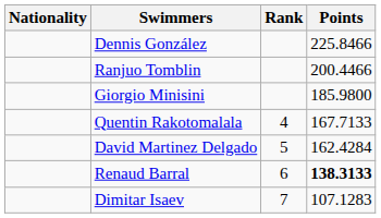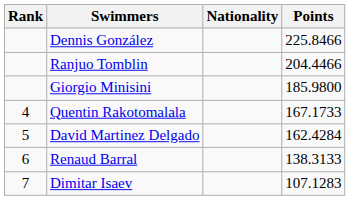columns swapped: Rank <-> Nationality
Ranjuo Tomblin | Points: 200.4466 -> 204.4466
Quentin Rakotomalala | Points: 167.7133 -> 167.1733
Renaud Barral | Points: bold -> normal
